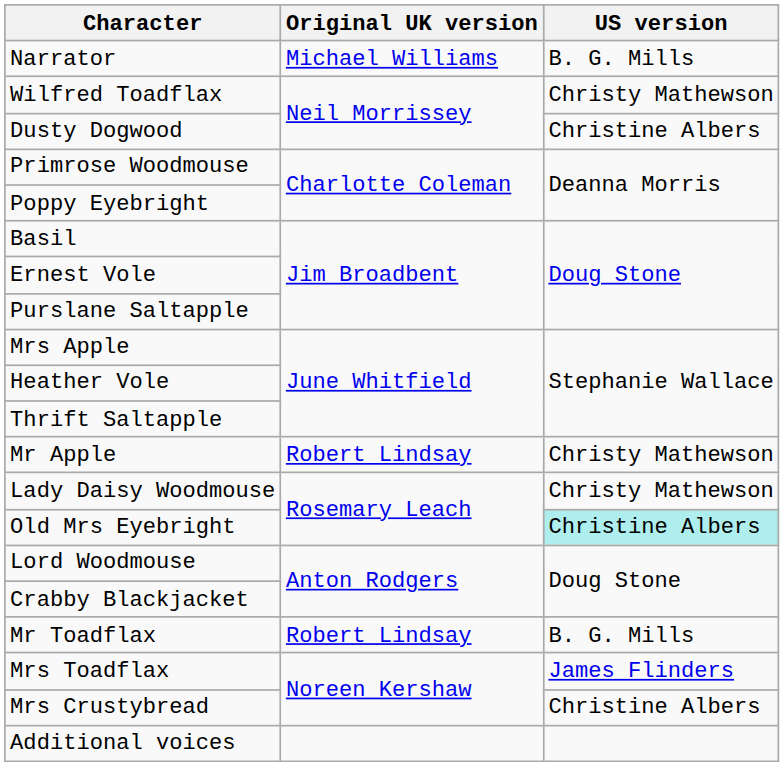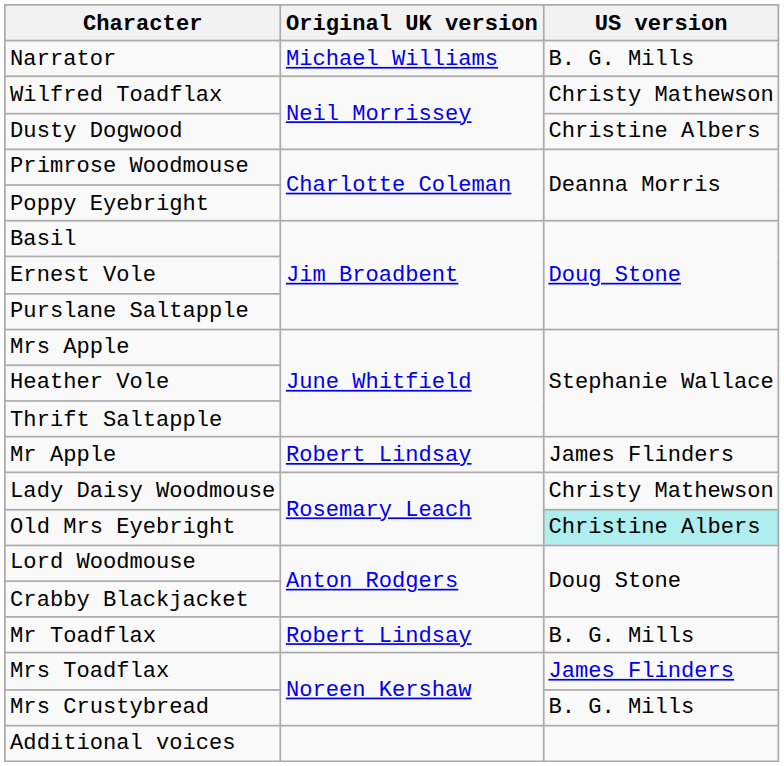Mr Apple | US version: Christy Mathewson -> James Flinders
Mrs Crustybread | US version: Christine Albers -> B. G. Mills
